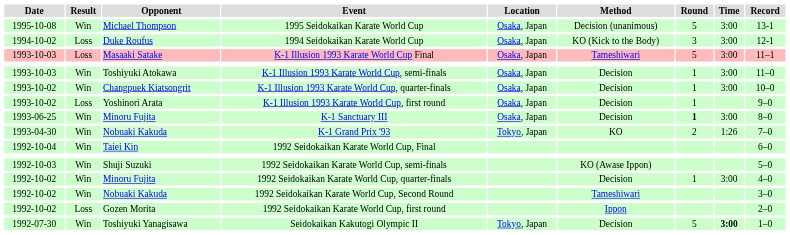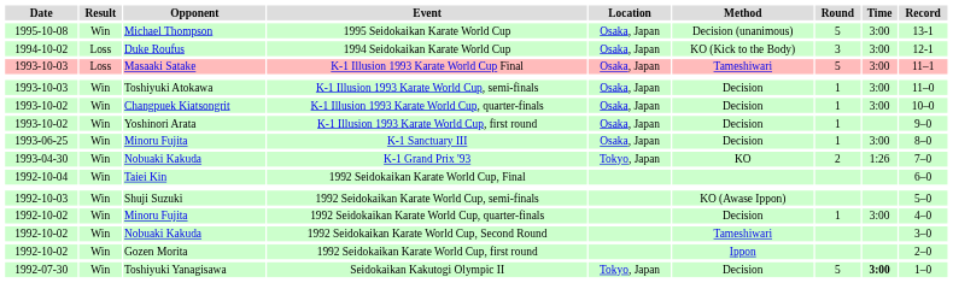K-1 Illusion 1993 Karate World Cup, first round | Result: Loss -> Win
K-1 Sanctuary III | Round: bold -> normal
1992 Seidokaikan Karate World Cup, first round | Result: Loss -> Win
